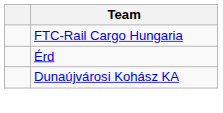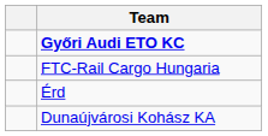+ row: Győri Audi ETO KC
